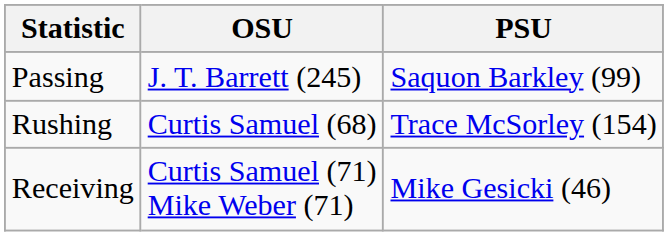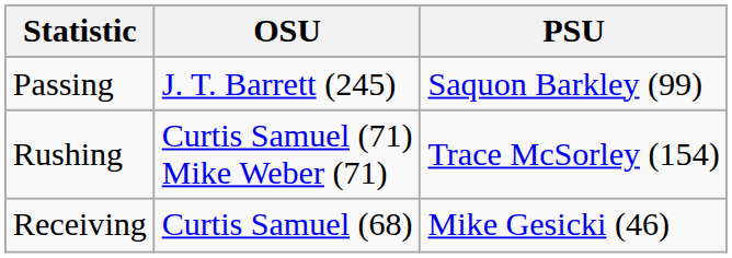Rushing | OSU: Curtis Samuel (68) -> Curtis Samuel (71) Mike Weber (71)
Receiving | OSU: Curtis Samuel (71) Mike Weber (71) -> Curtis Samuel (68)
